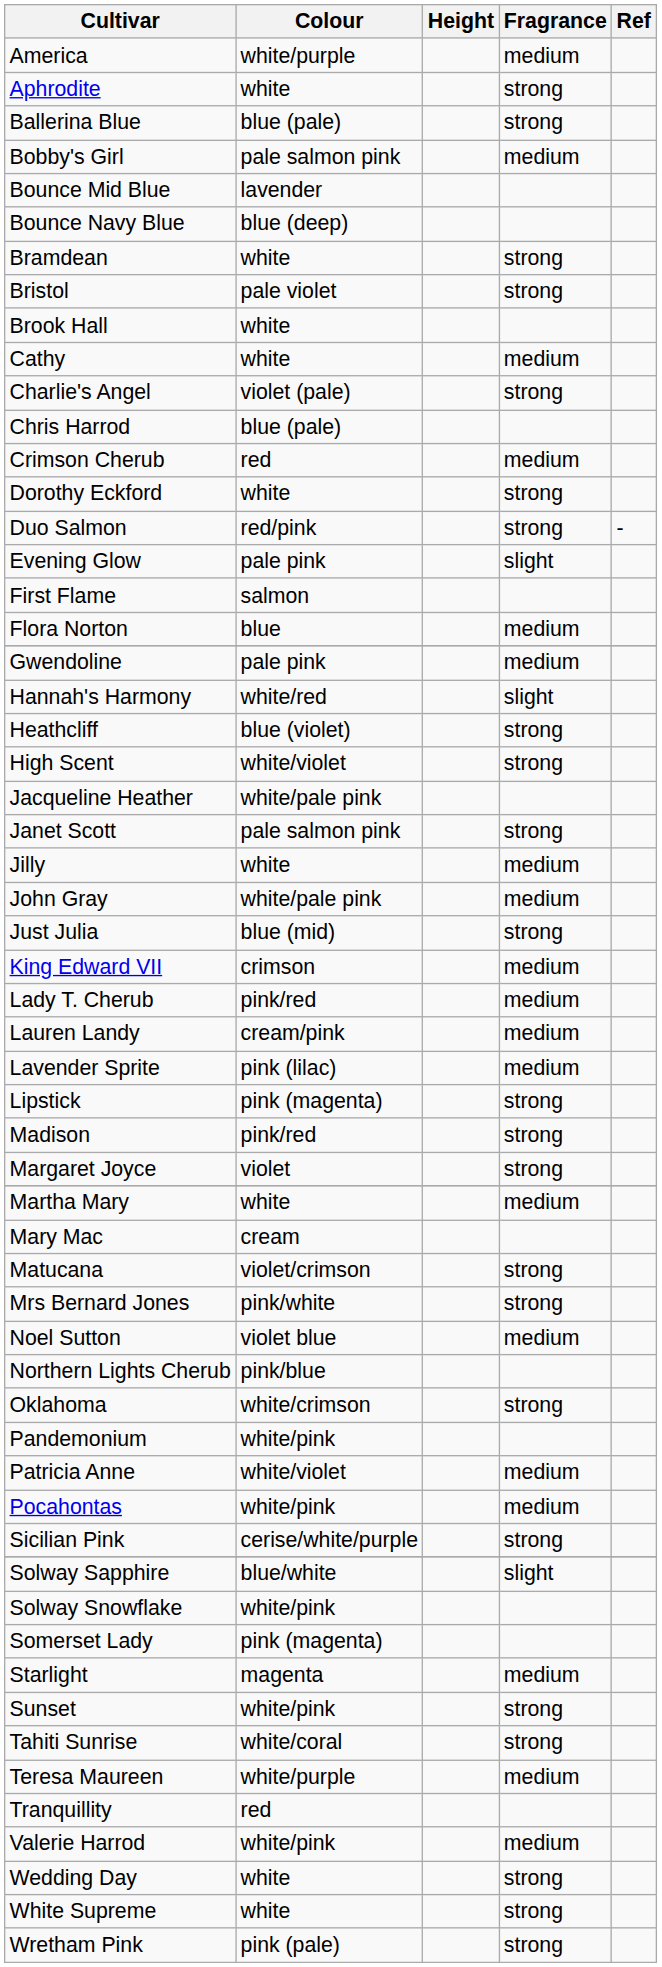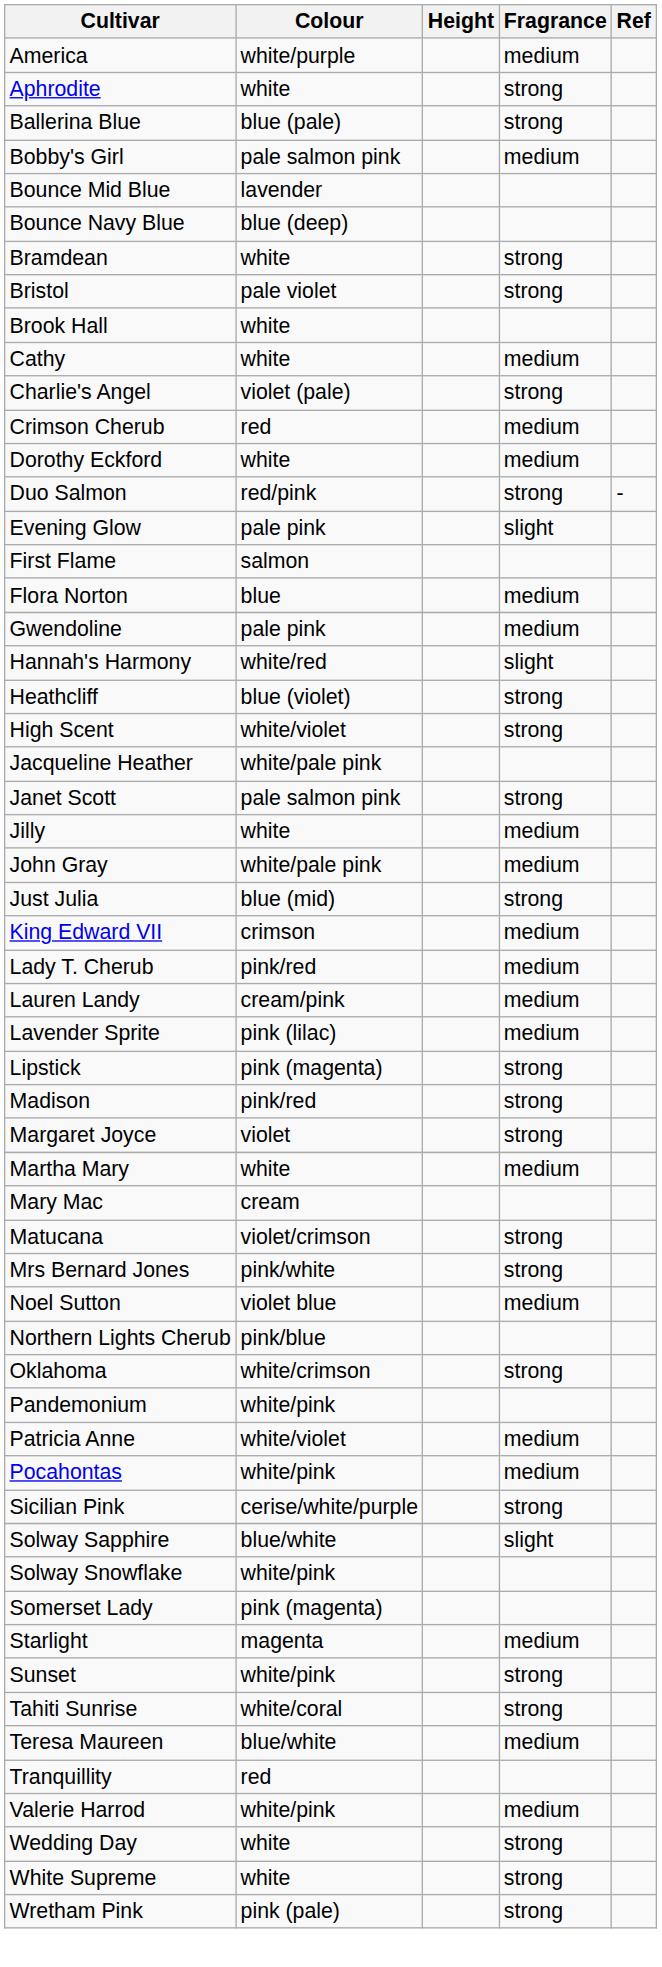- row: Chris Harrod | blue (pale)
Dorothy Eckford | Fragrance: strong -> medium
Teresa Maureen | Colour: white/purple -> blue/white
